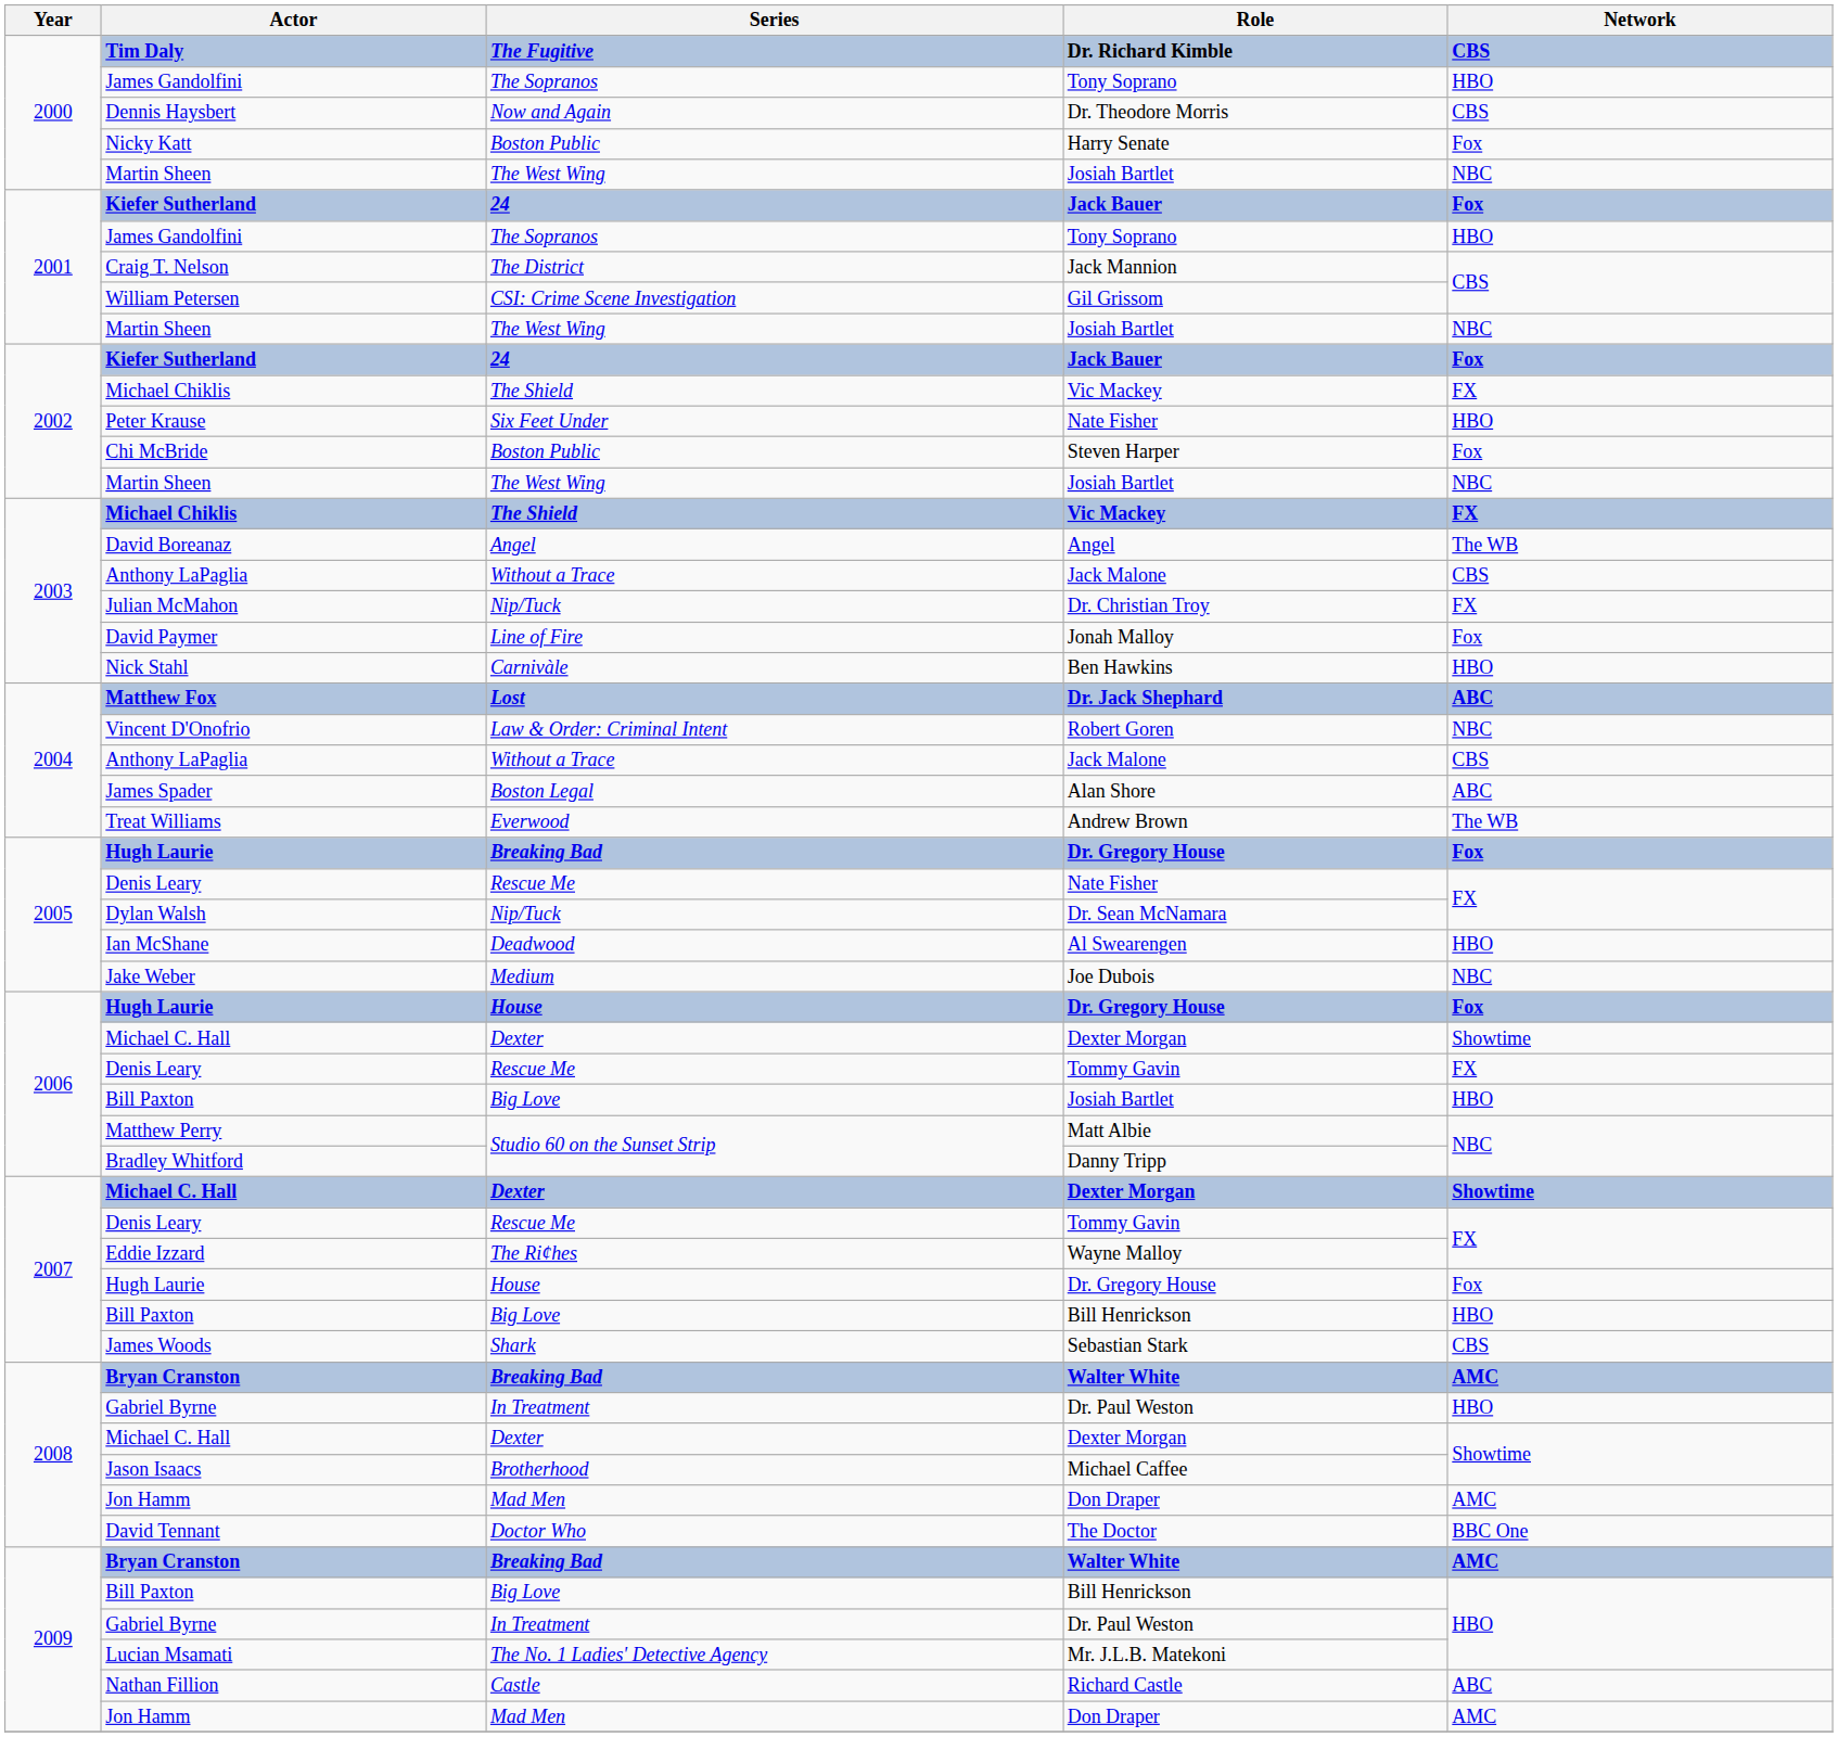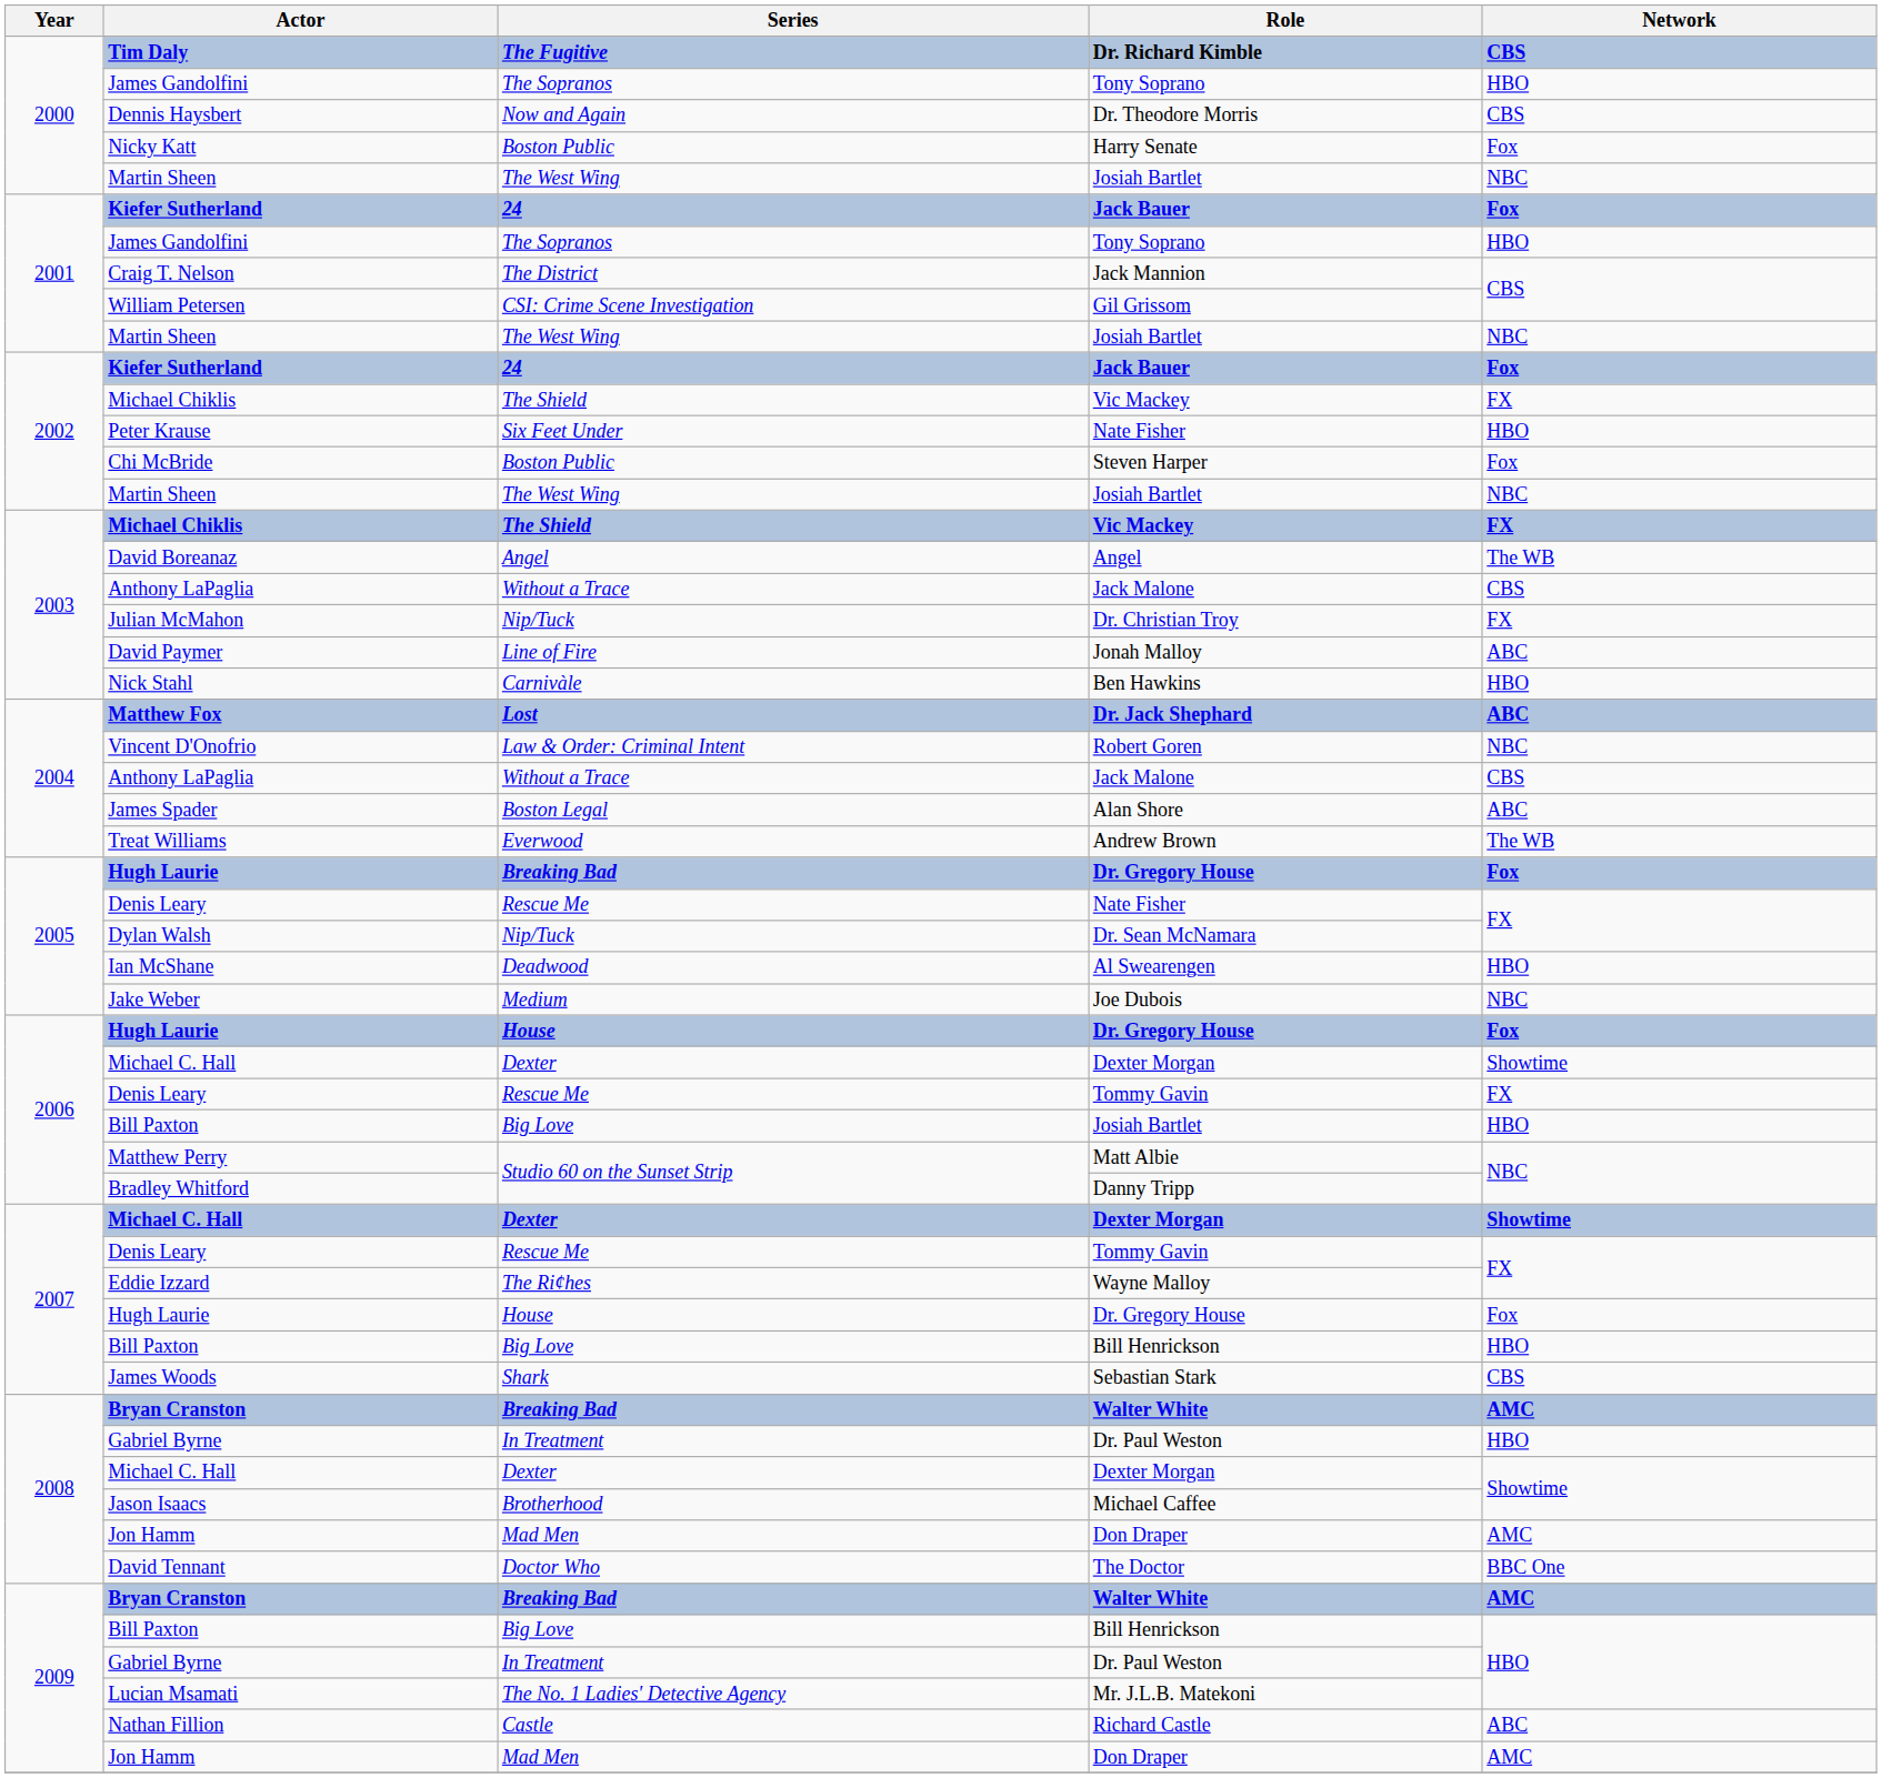David Paymer | Network: Fox -> ABC
